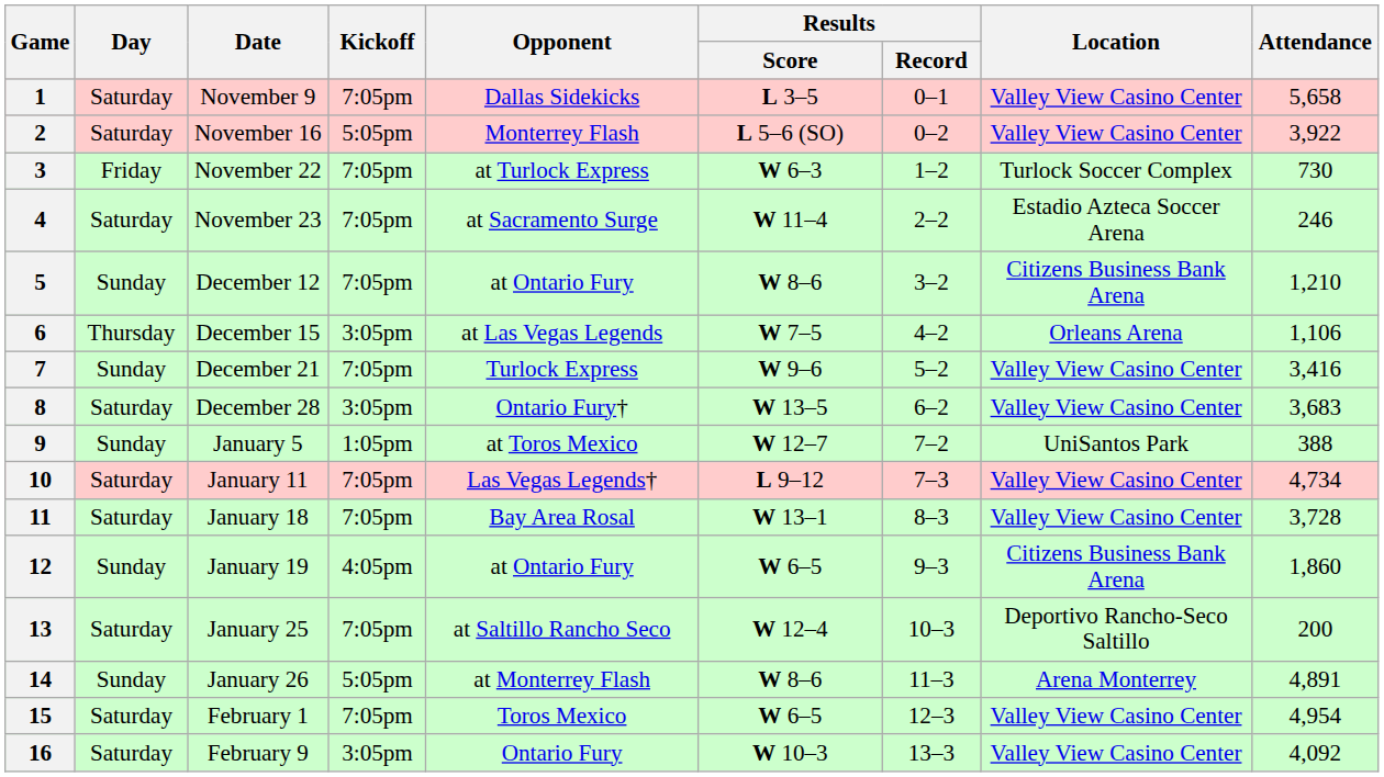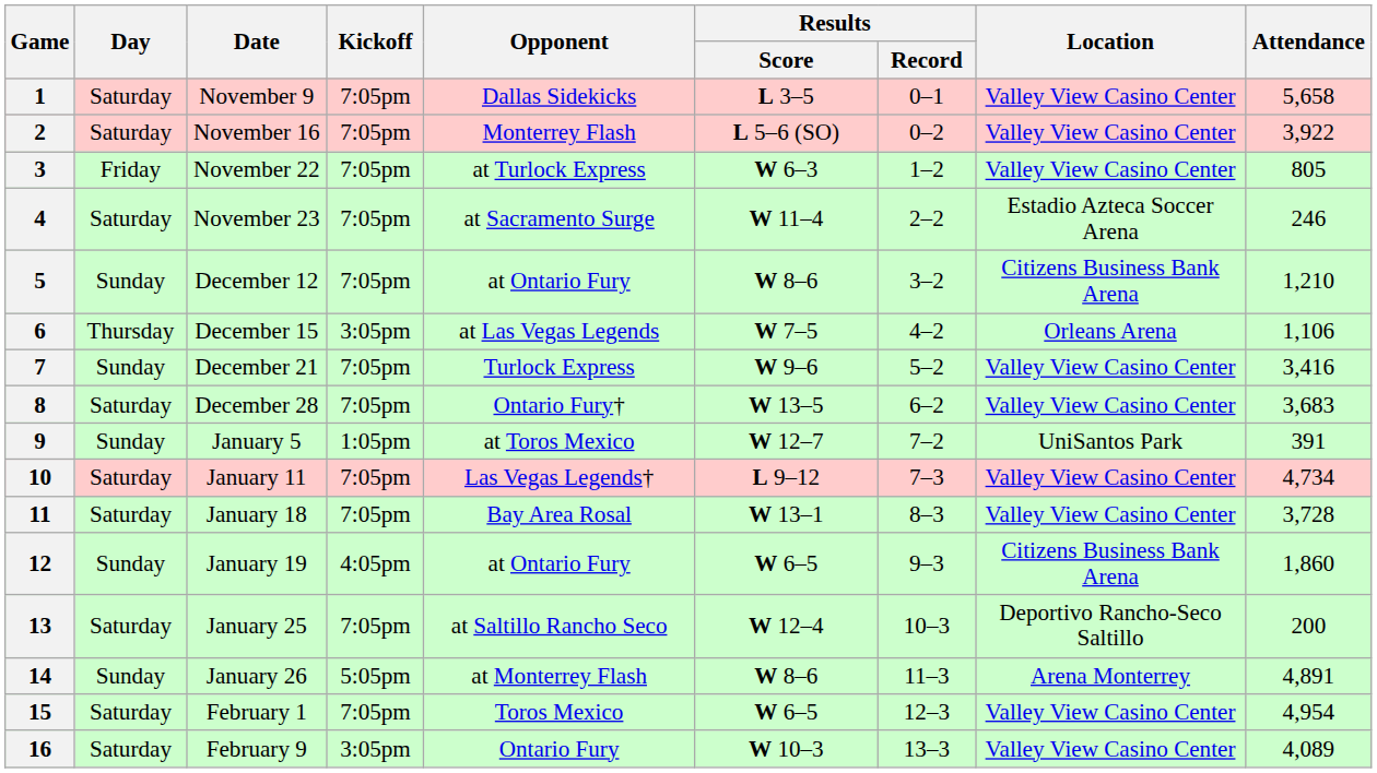2 | Kickoff: 5:05pm -> 7:05pm
3 | Location: Turlock Soccer Complex -> Valley View Casino Center
3 | Attendance: 730 -> 805
8 | Kickoff: 3:05pm -> 7:05pm
9 | Attendance: 388 -> 391
16 | Attendance: 4,092 -> 4,089
